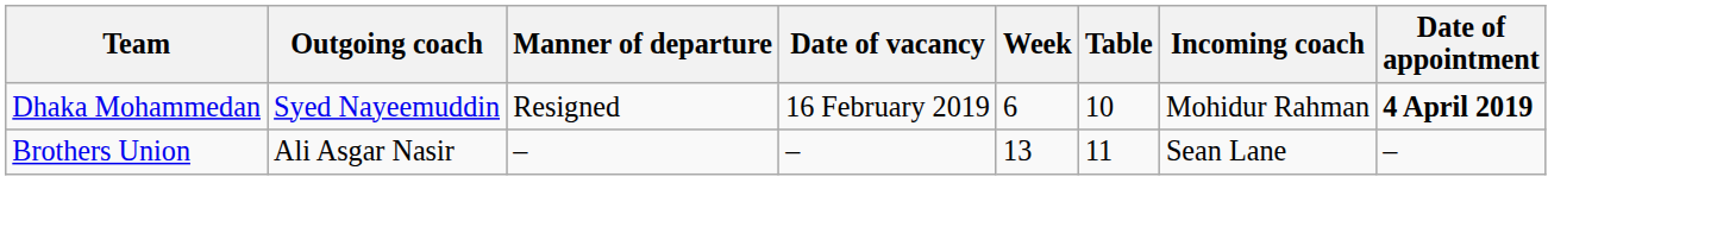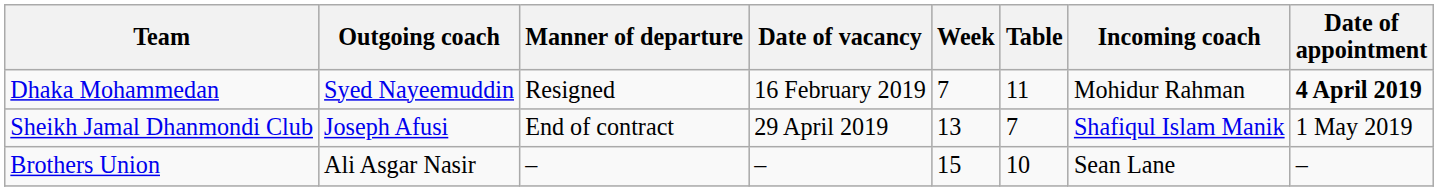Dhaka Mohammedan | Week: 6 -> 7
Dhaka Mohammedan | Table: 10 -> 11
+ row: Sheikh Jamal Dhanmondi Club | Joseph Afusi | End of contract | 29 April 2019 | 13 | 7 | Shafiqul Islam Manik | 1 May 2019
Brothers Union | Week: 13 -> 15
Brothers Union | Table: 11 -> 10
